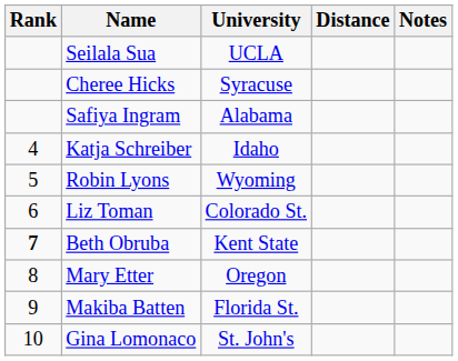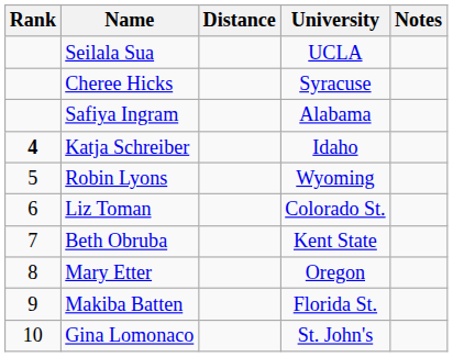columns swapped: University <-> Distance
Katja Schreiber | Rank: normal -> bold
Beth Obruba | Rank: bold -> normal
